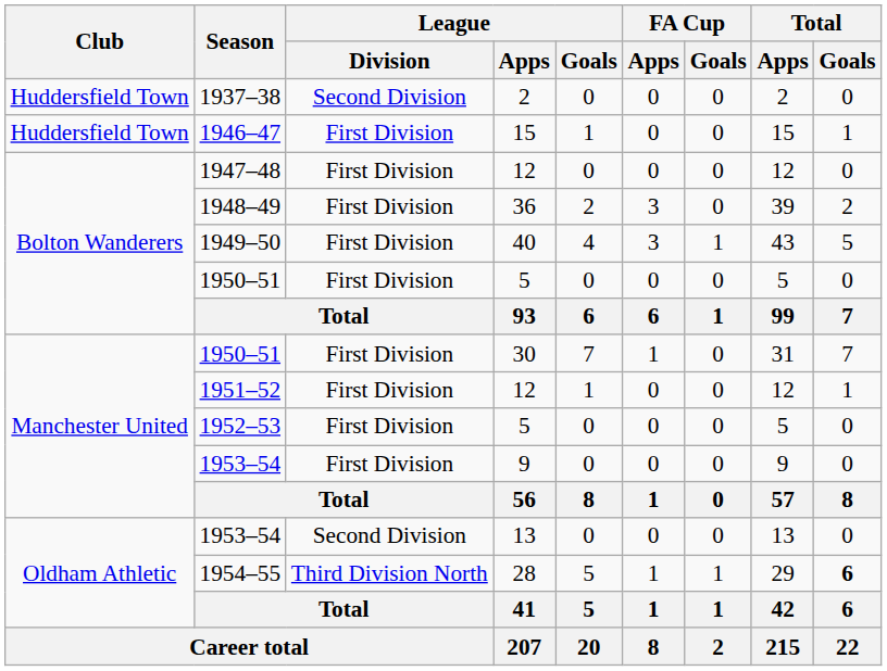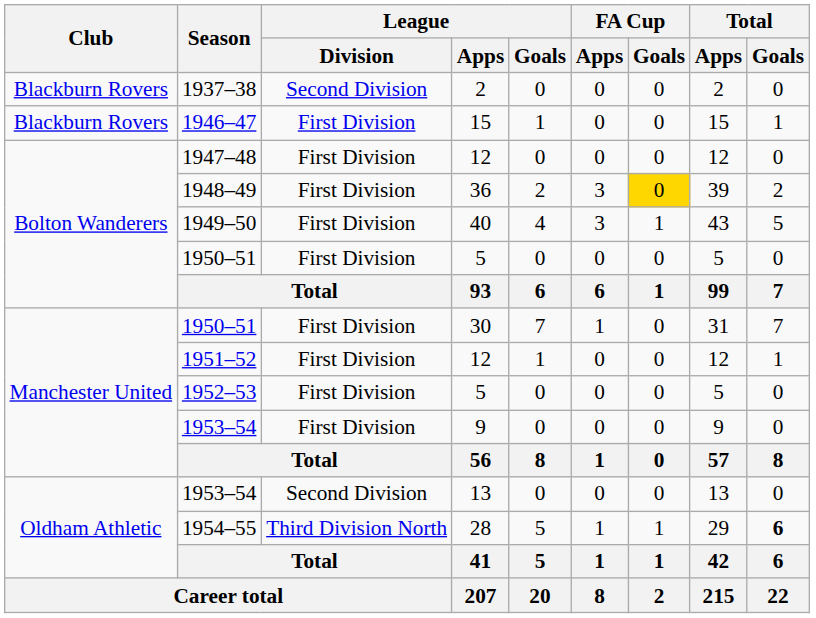1937–38 | Club: Huddersfield Town -> Blackburn Rovers
1946–47 | Club: Huddersfield Town -> Blackburn Rovers
1948–49 | FA Cup / Goals: no background -> gold background
